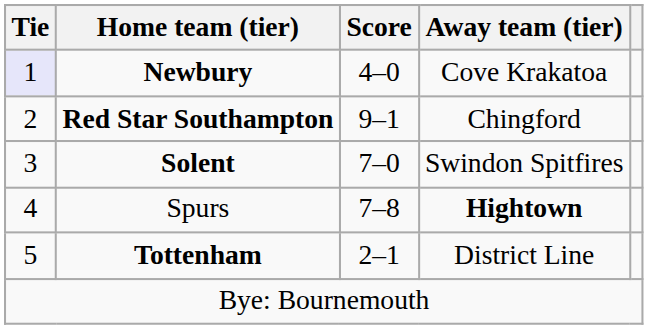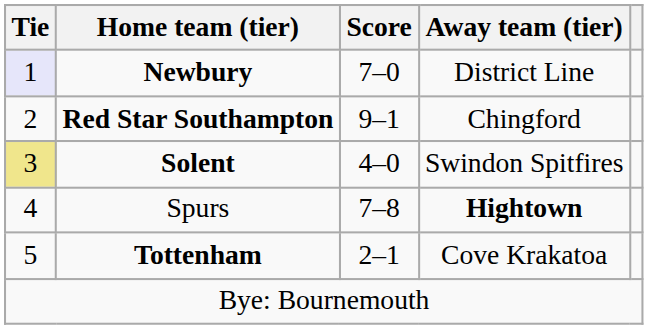Newbury | Score: 4–0 -> 7–0
Newbury | Away team (tier): Cove Krakatoa -> District Line
Solent | Tie: no background -> khaki background
Solent | Score: 7–0 -> 4–0
Tottenham | Away team (tier): District Line -> Cove Krakatoa
